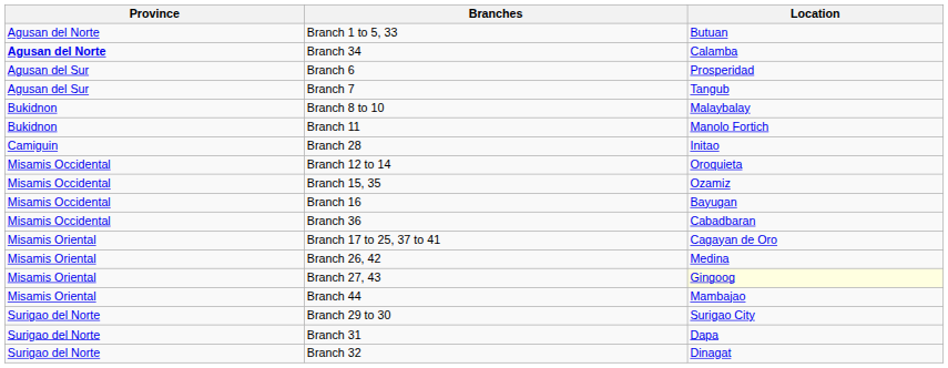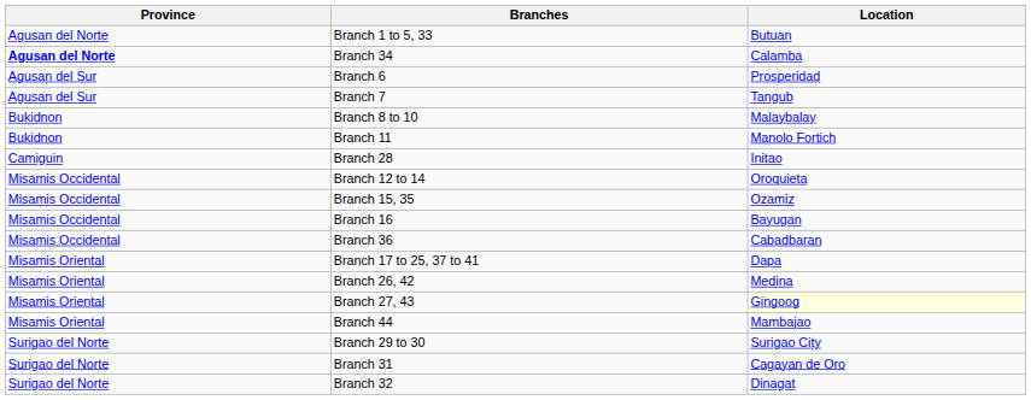Branch 17 to 25, 37 to 41 | Location: Cagayan de Oro -> Dapa
Branch 31 | Location: Dapa -> Cagayan de Oro
